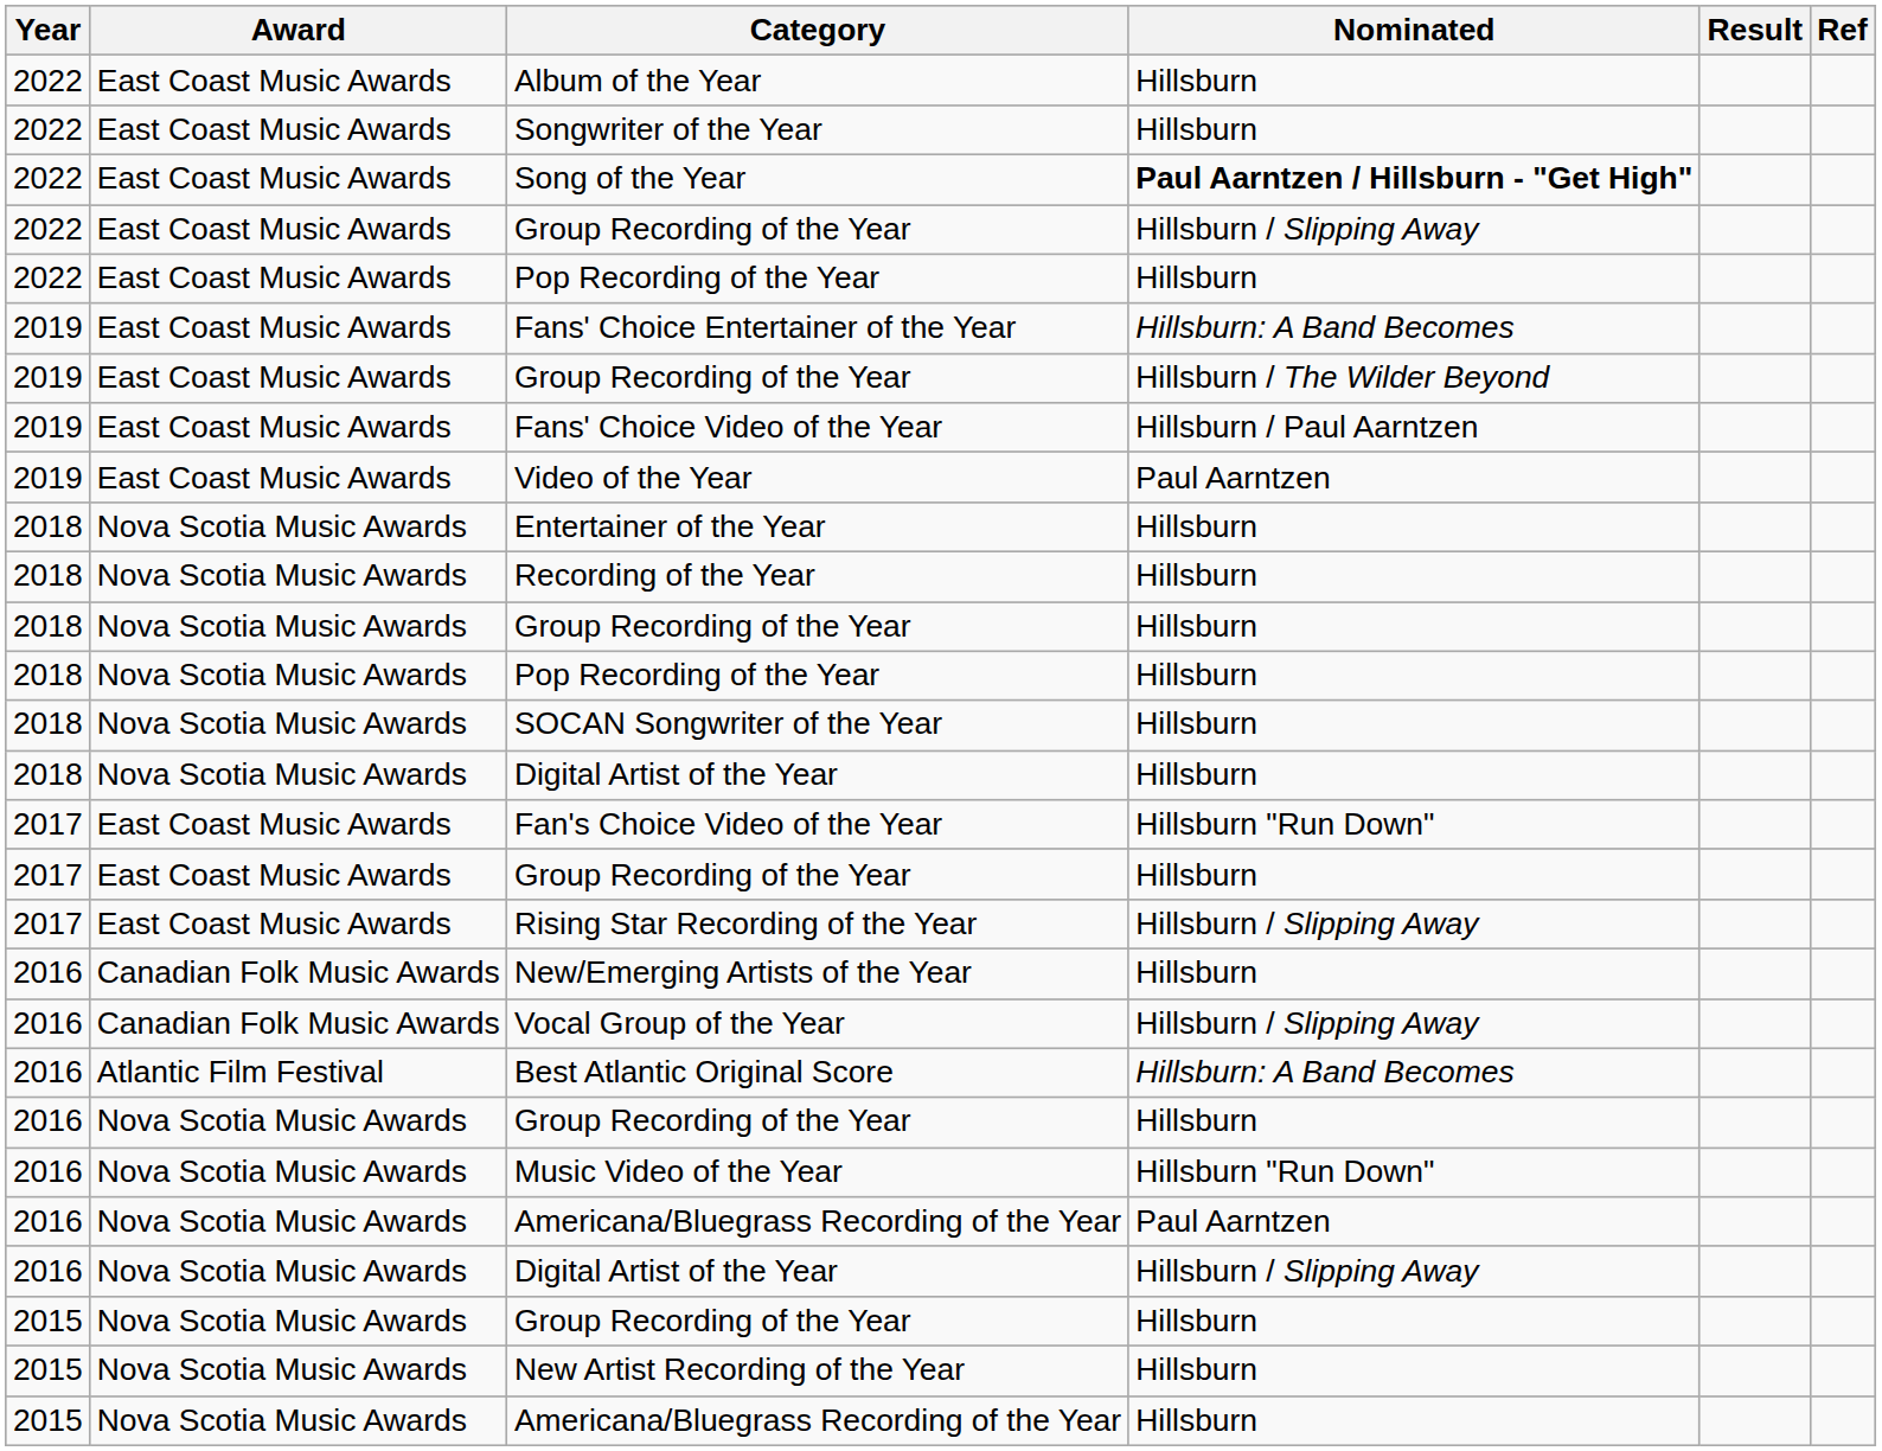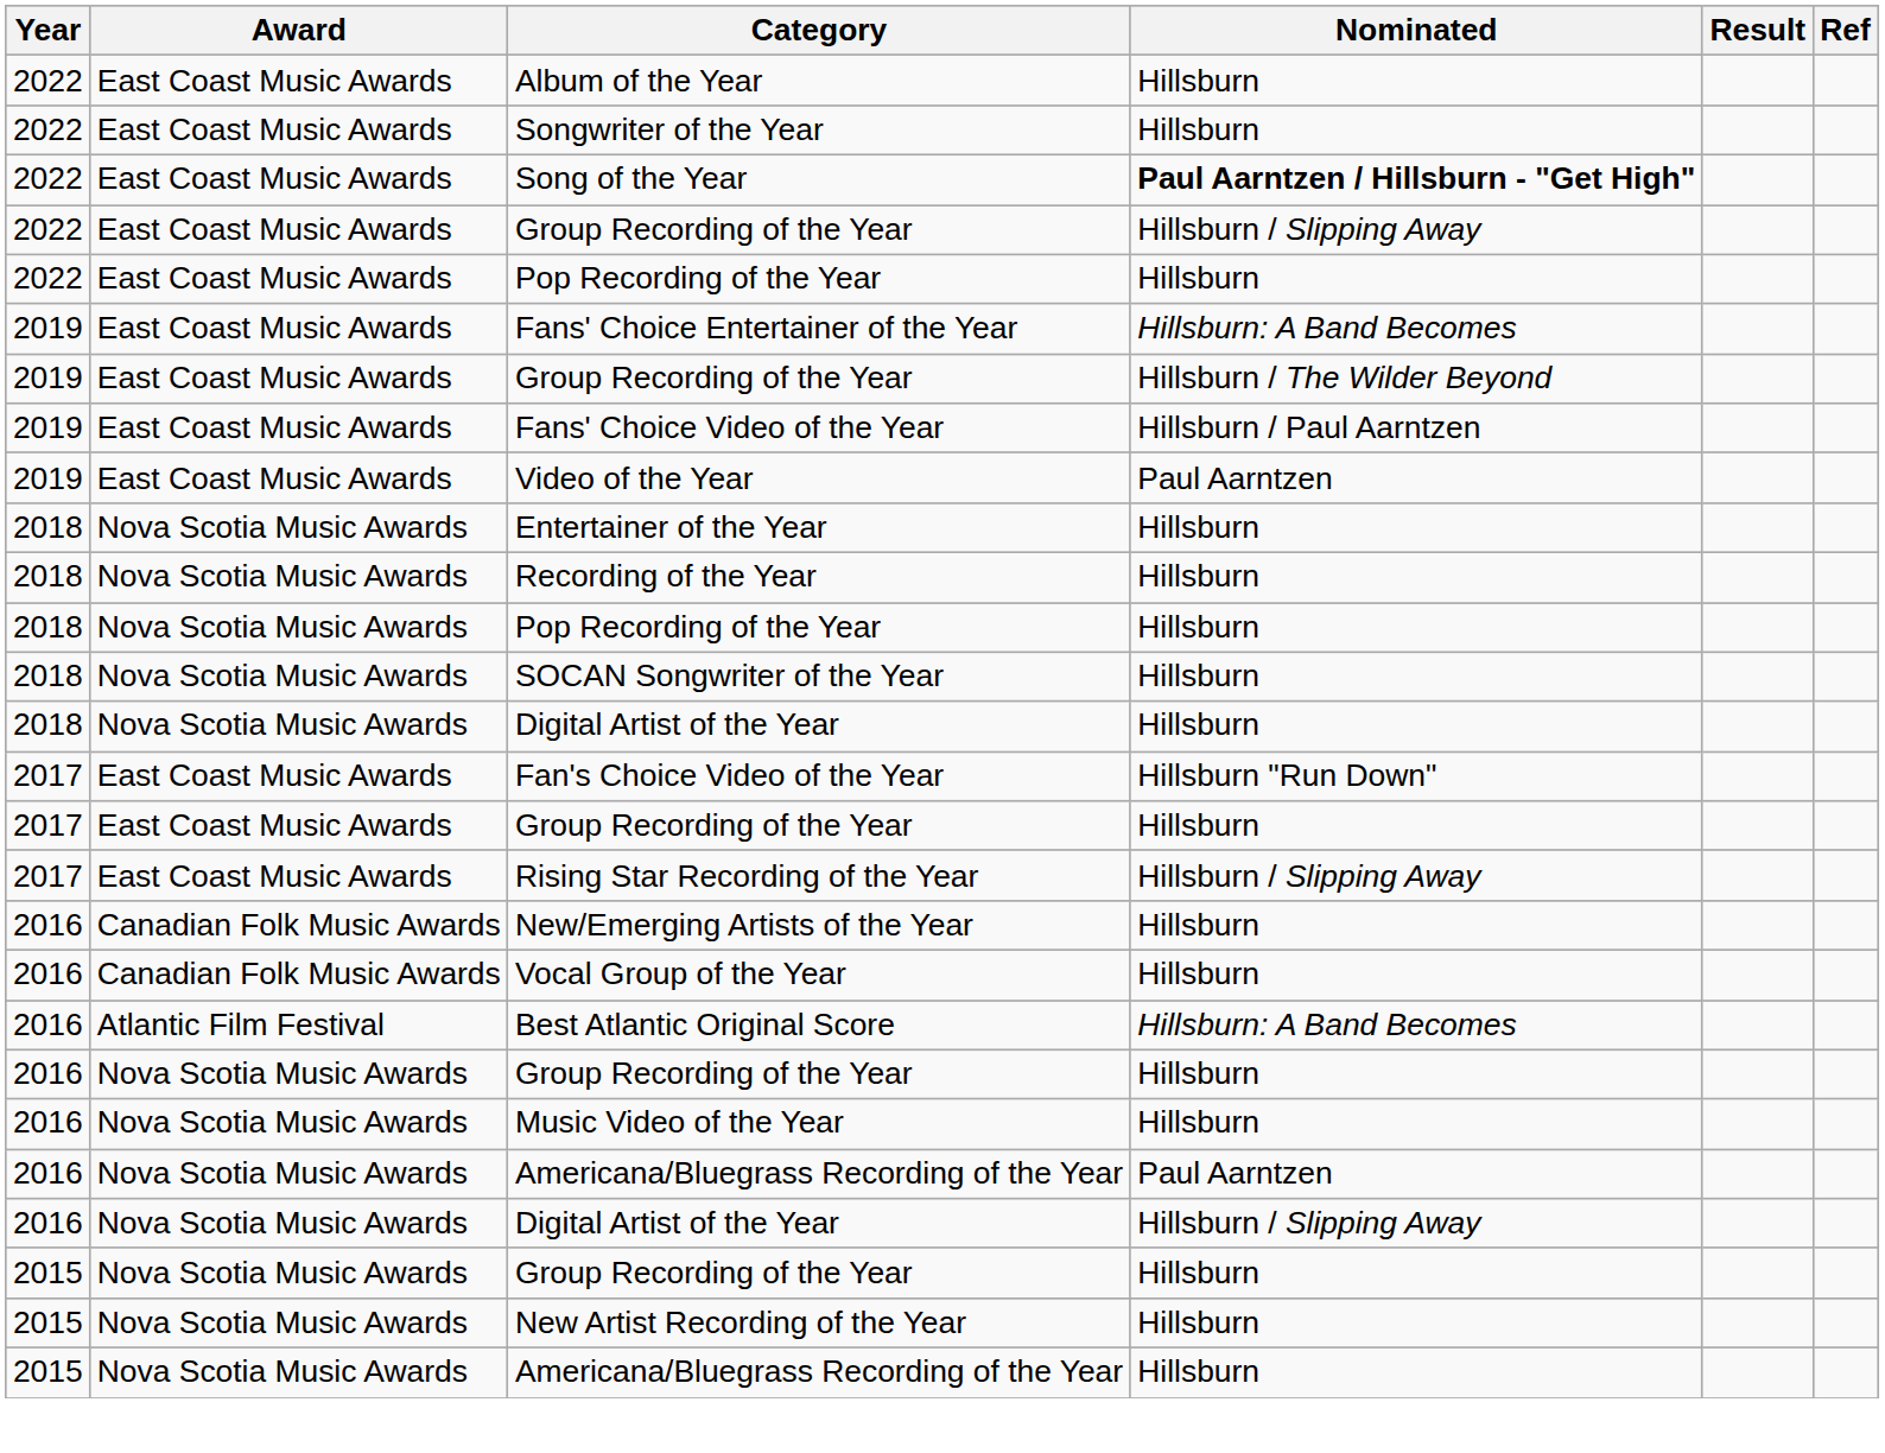- row: 2018 | Nova Scotia Music Awards | Group Recording of the Year | Hillsburn
Vocal Group of the Year | Nominated: Hillsburn / Slipping Away -> Hillsburn
Music Video of the Year | Nominated: Hillsburn "Run Down" -> Hillsburn
